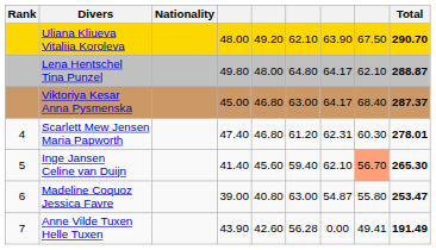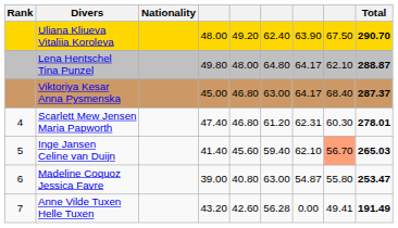Uliana Kliueva Vitaliia Koroleva | column 6: 62.10 -> 62.40
Inge Jansen Celine van Duijn | Total: 265.30 -> 265.03
Anne Vilde Tuxen Helle Tuxen | column 4: 43.90 -> 43.20
